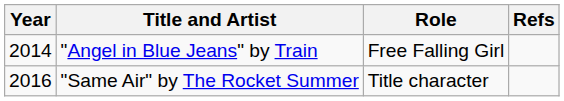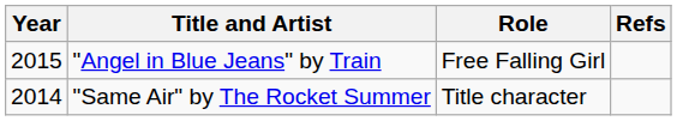"Angel in Blue Jeans" by Train | Year: 2014 -> 2015
"Same Air" by The Rocket Summer | Year: 2016 -> 2014
